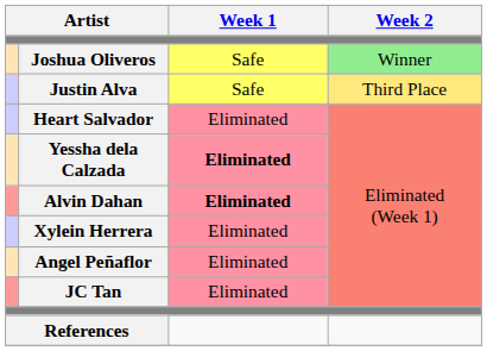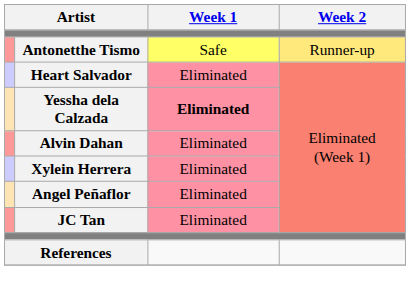- row: Joshua Oliveros | Safe | Winner
+ row: Antonetthe Tismo | Safe | Runner-up
- row: Justin Alva | Safe | Third Place
Alvin Dahan | Week 1: bold -> normal
